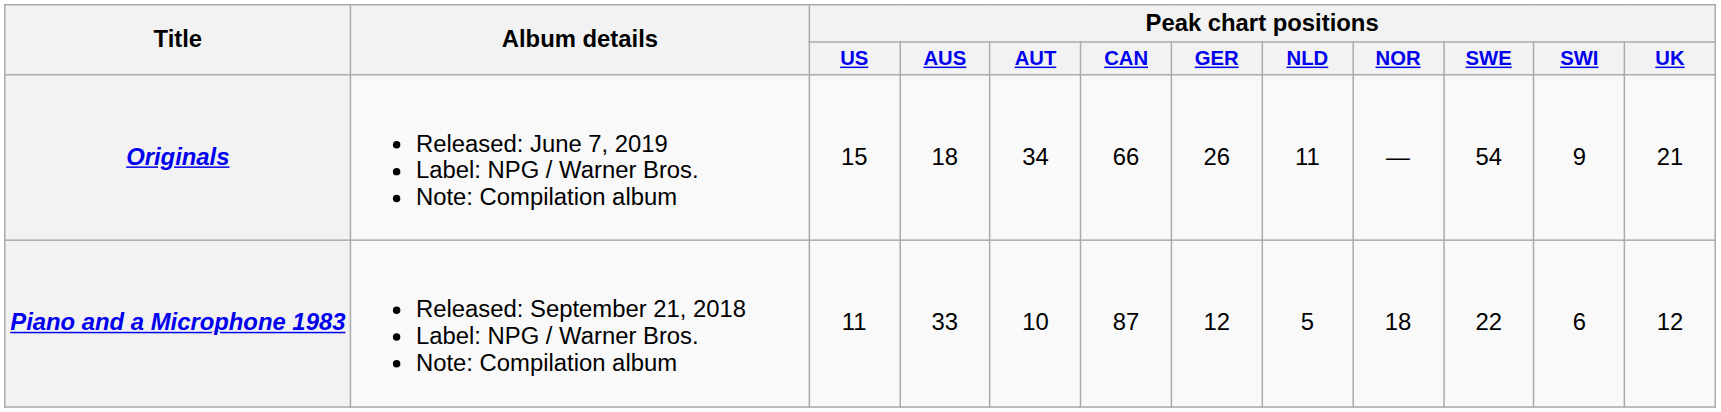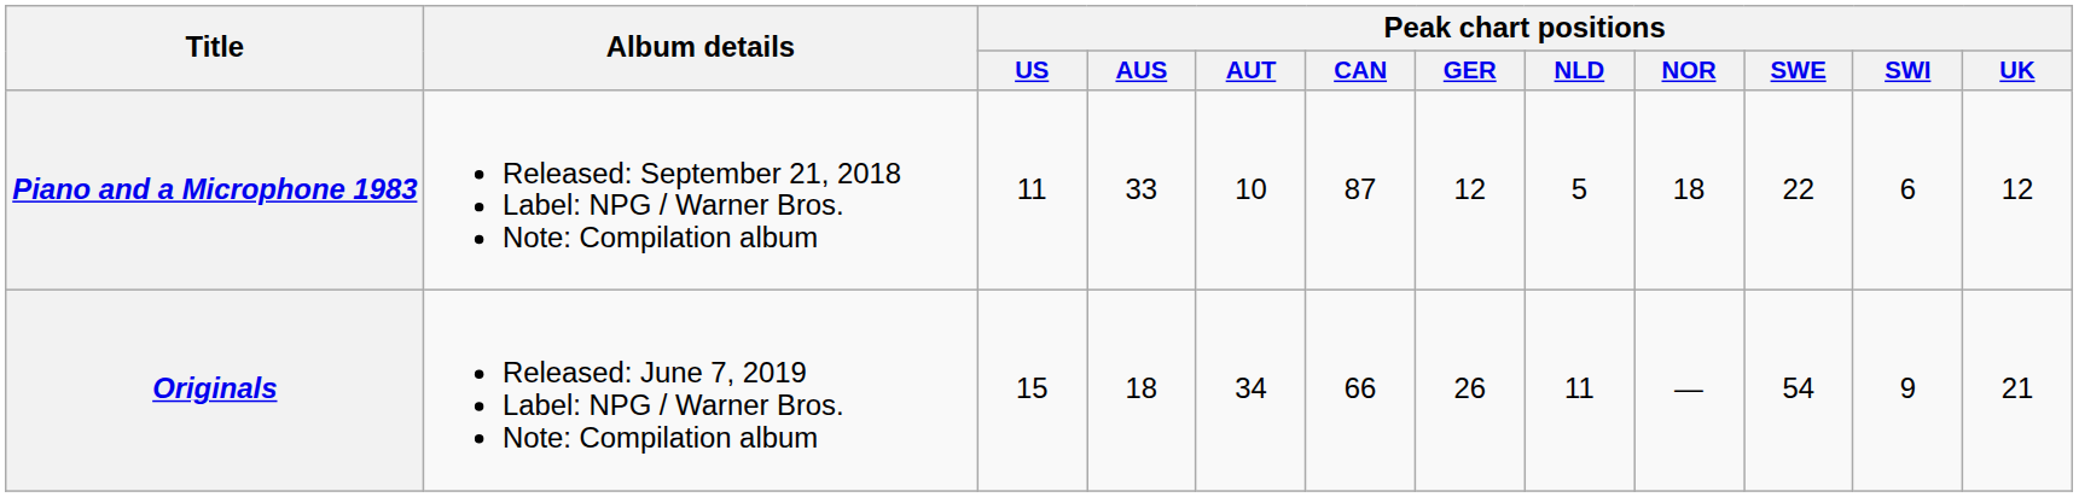rows swapped: Piano and a Microphone 1983 <-> Originals
